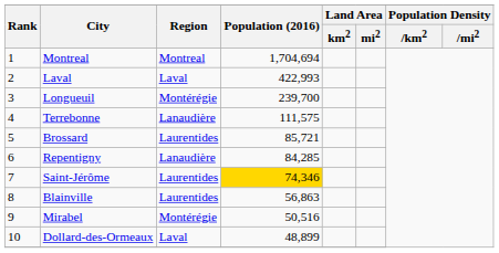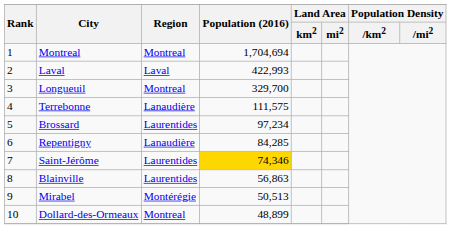Longueuil | Region: Montérégie -> Montreal
Longueuil | Population (2016): 239,700 -> 329,700
Brossard | Population (2016): 85,721 -> 97,234
Mirabel | Population (2016): 50,516 -> 50,513
Dollard-des-Ormeaux | Region: Laval -> Montreal
